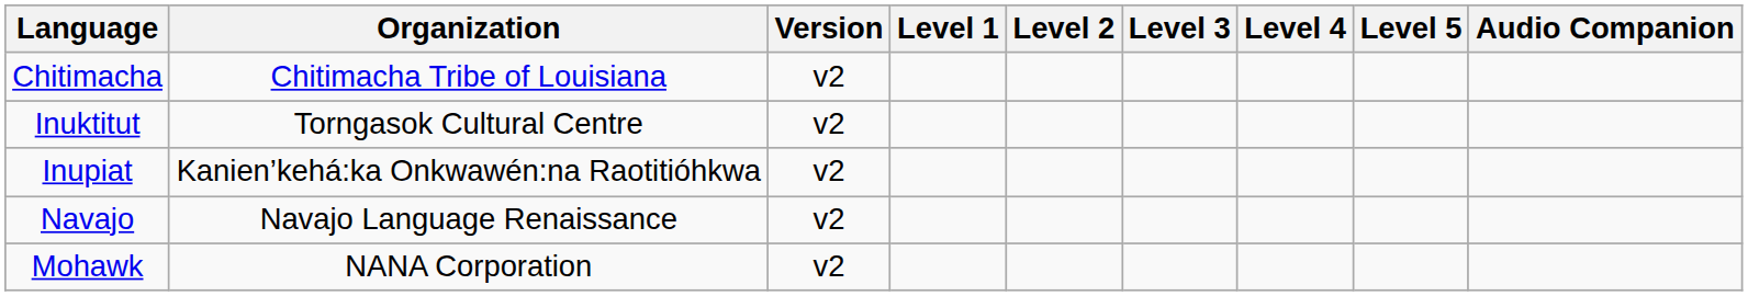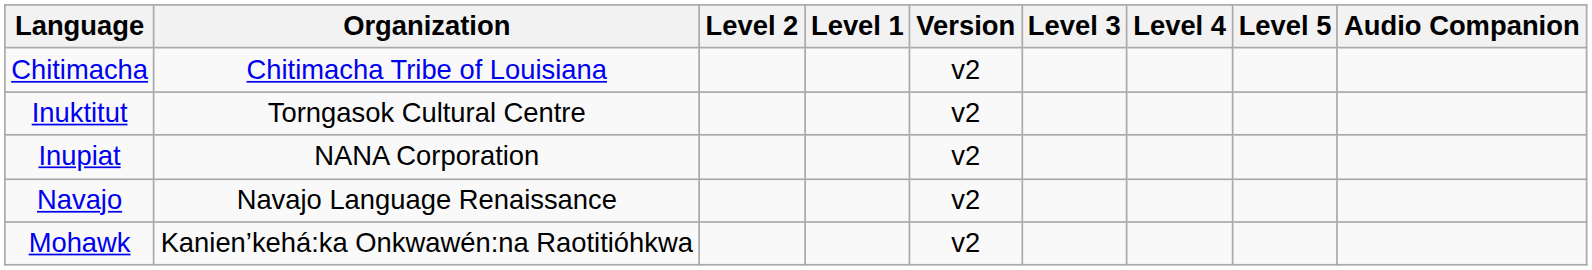columns swapped: Version <-> Level 2
Inupiat | Organization: Kanien’kehá:ka Onkwawén:na Raotitióhkwa -> NANA Corporation
Mohawk | Organization: NANA Corporation -> Kanien’kehá:ka Onkwawén:na Raotitióhkwa
